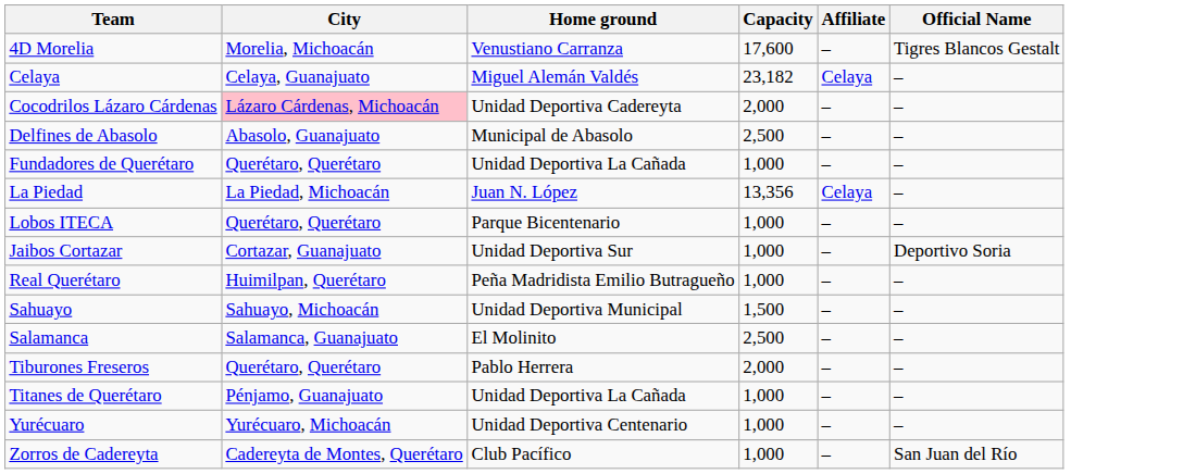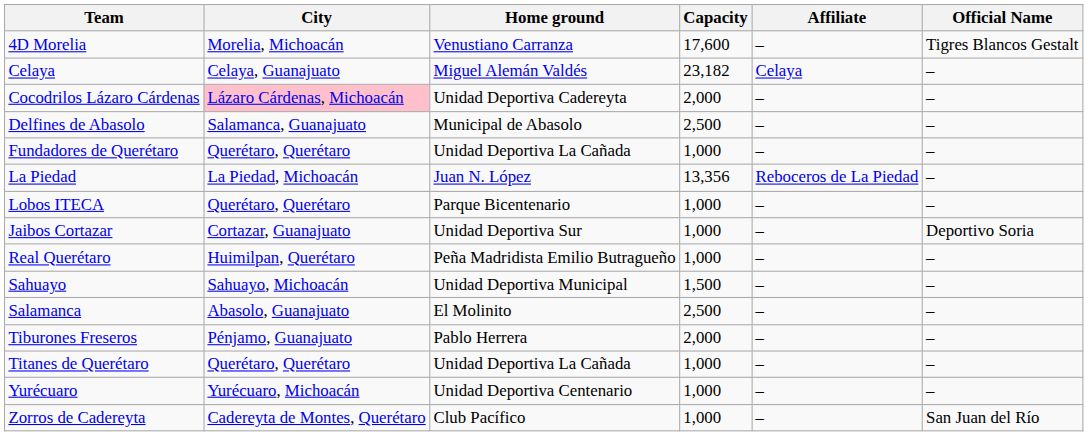Delfines de Abasolo | City: Abasolo, Guanajuato -> Salamanca, Guanajuato
La Piedad | Affiliate: Celaya -> Reboceros de La Piedad
Salamanca | City: Salamanca, Guanajuato -> Abasolo, Guanajuato
Tiburones Freseros | City: Querétaro, Querétaro -> Pénjamo, Guanajuato
Titanes de Querétaro | City: Pénjamo, Guanajuato -> Querétaro, Querétaro
